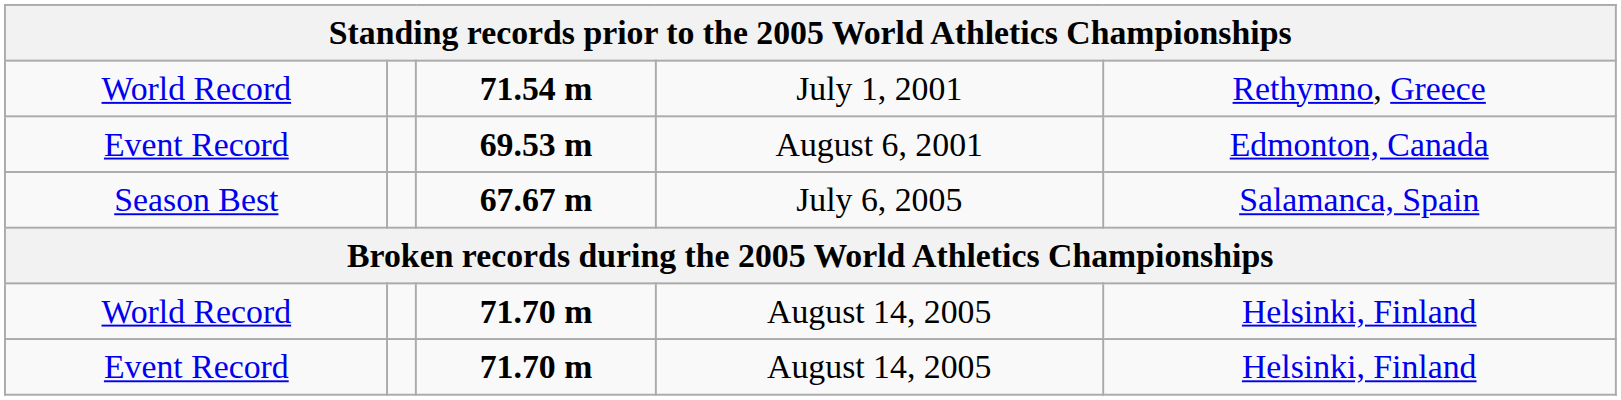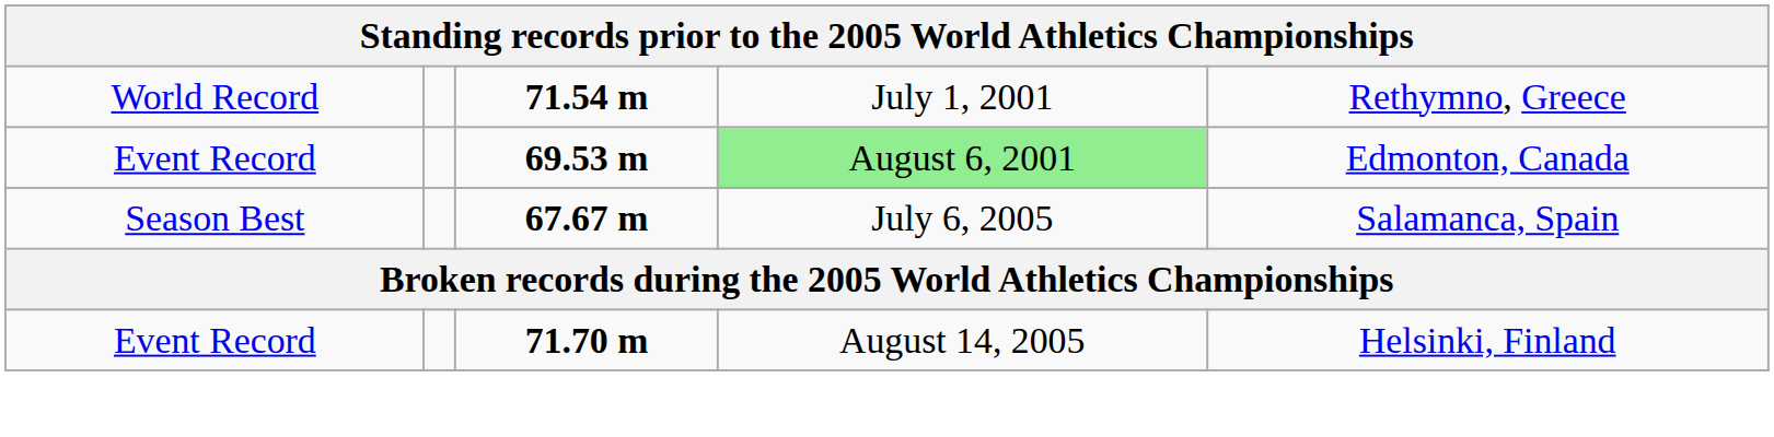69.53 m | column 4: no background -> lightgreen background
- row: World Record | 71.70 m | August 14, 2005 | Helsinki, Finland
